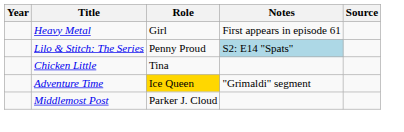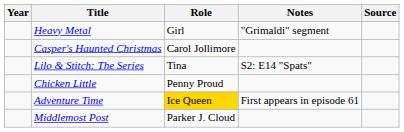Heavy Metal | Notes: First appears in episode 61 -> "Grimaldi" segment
+ row: Casper's Haunted Christmas | Carol Jollimore
Lilo & Stitch: The Series | Role: Penny Proud -> Tina
Lilo & Stitch: The Series | Notes: lightblue background -> no background
Chicken Little | Role: Tina -> Penny Proud
Adventure Time | Notes: "Grimaldi" segment -> First appears in episode 61
